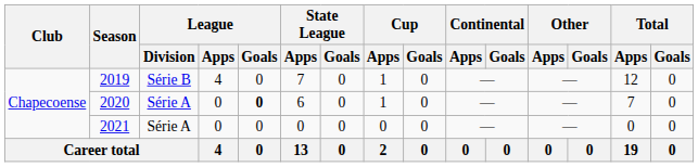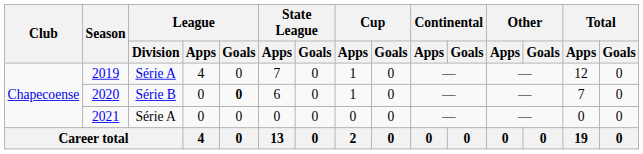2019 | League / Division: Série B -> Série A
2020 | League / Division: Série A -> Série B
